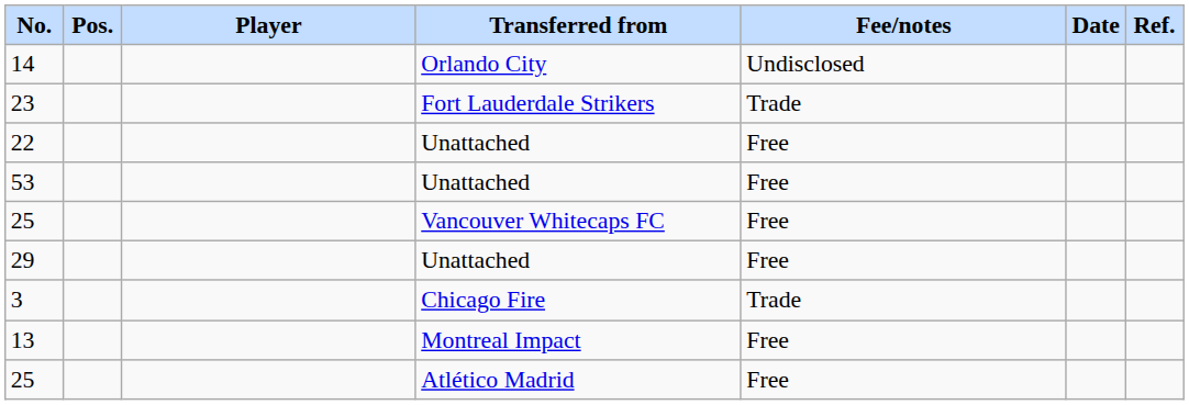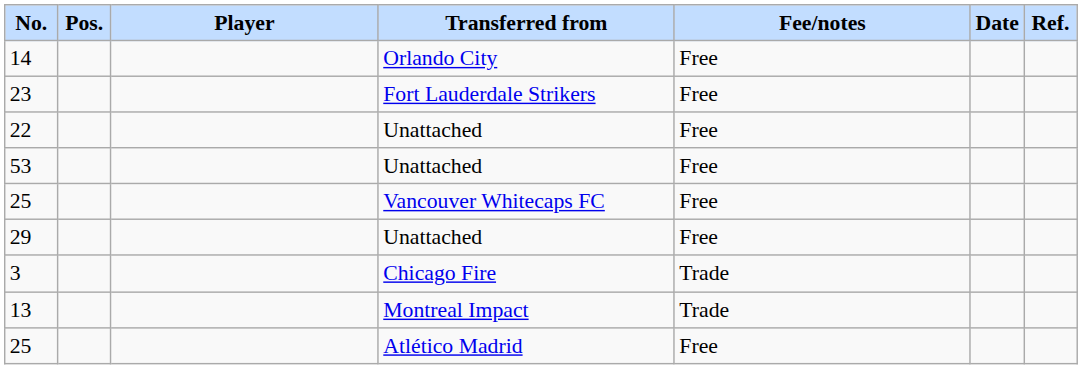14 | Fee/notes: Undisclosed -> Free
23 | Fee/notes: Trade -> Free
13 | Fee/notes: Free -> Trade
